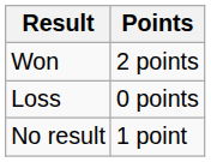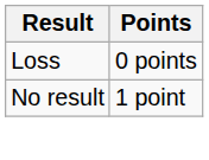- row: Won | 2 points
